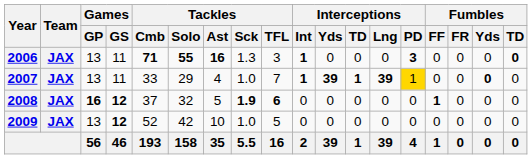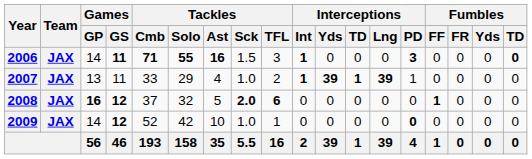2006 | Games / GP: 13 -> 14
2006 | Games / GS: normal -> bold
2006 | Tackles / Sck: 1.3 -> 1.5
2007 | Tackles / TFL: 7 -> 2
2007 | Interceptions / PD: gold background -> no background
2007 | Fumbles / Yds: bold -> normal
2008 | Tackles / Sck: 1.9 -> 2.0
2009 | Games / GP: 13 -> 14
2009 | Tackles / TFL: 5 -> 1
2009 | Interceptions / PD: normal -> bold
